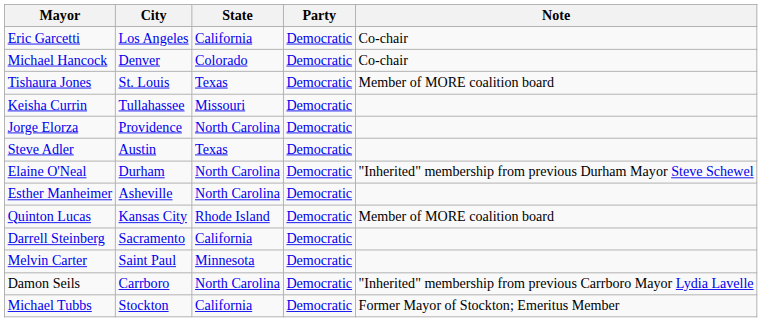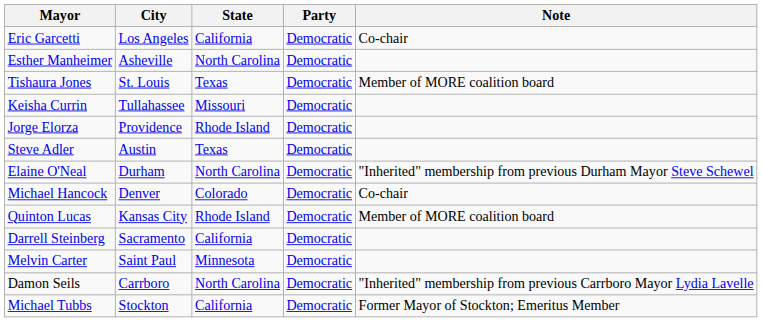rows swapped: Michael Hancock <-> Esther Manheimer
Jorge Elorza | State: North Carolina -> Rhode Island
